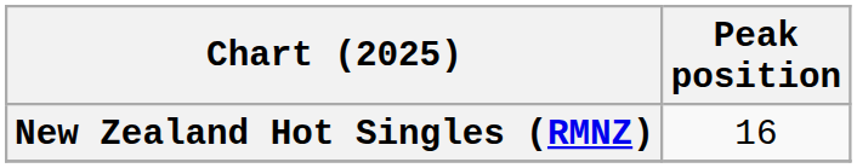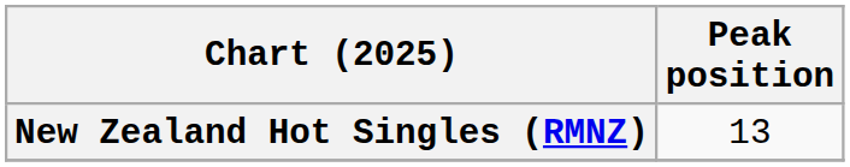New Zealand Hot Singles (RMNZ) | Peak position: 16 -> 13
